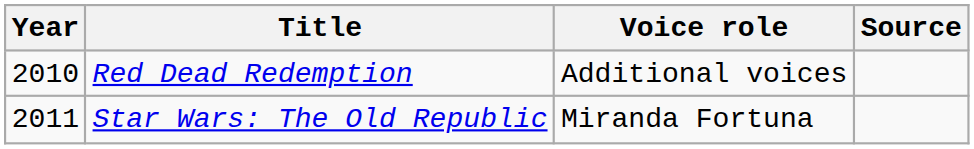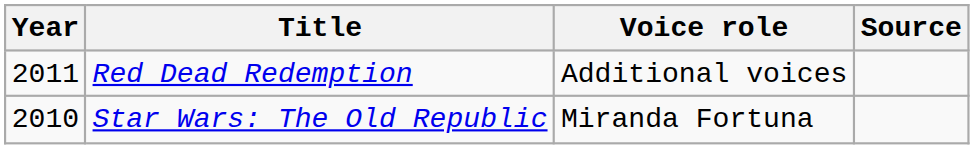Red Dead Redemption | Year: 2010 -> 2011
Star Wars: The Old Republic | Year: 2011 -> 2010
